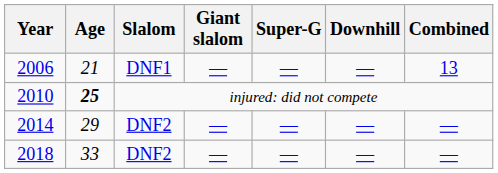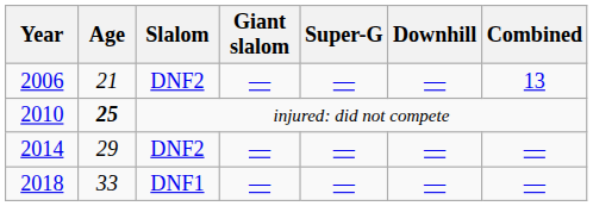2006 | Slalom: DNF1 -> DNF2
2018 | Slalom: DNF2 -> DNF1
